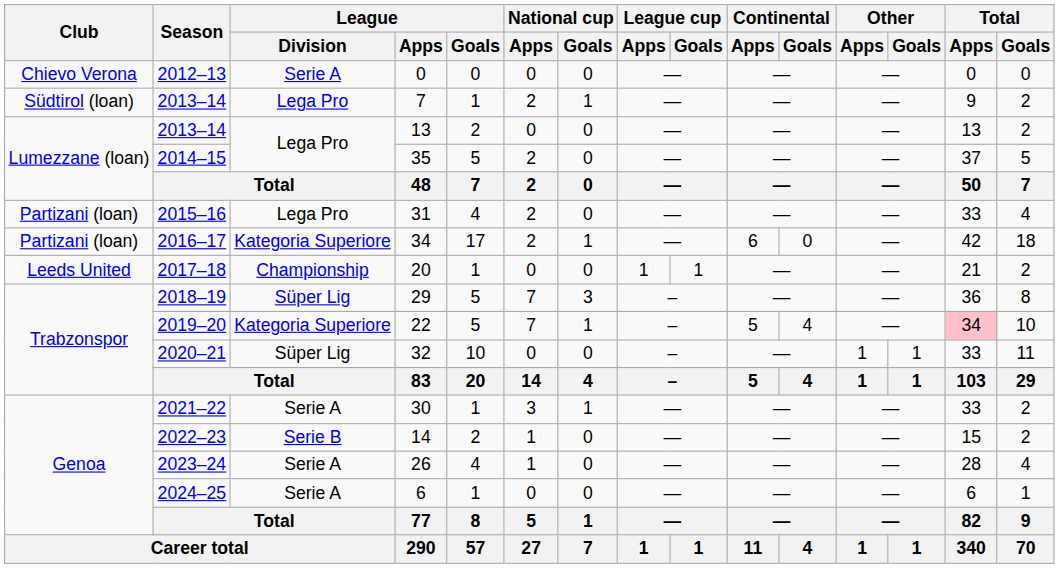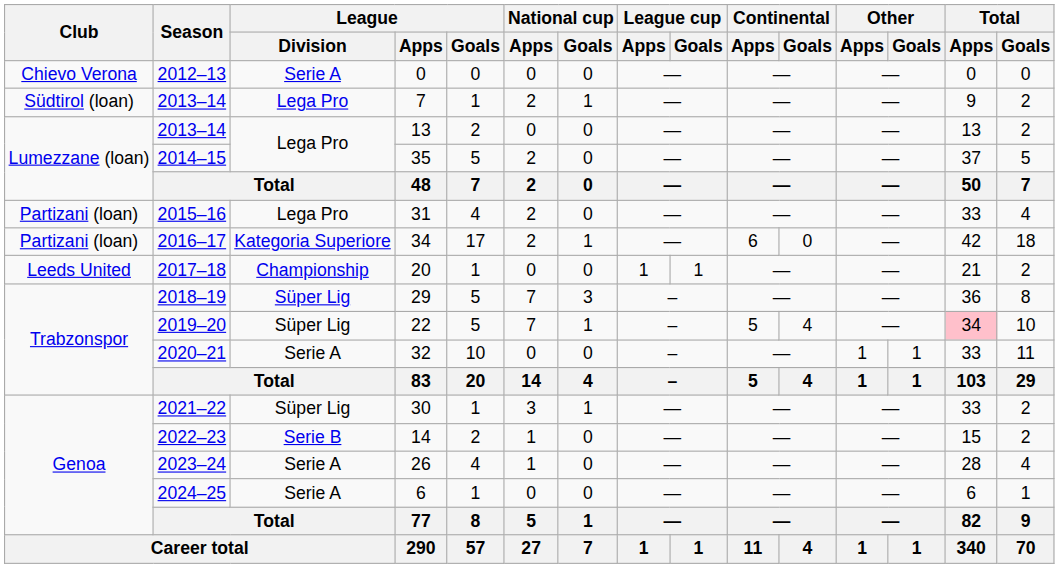22 | League / Division: Kategoria Superiore -> Süper Lig
32 | League / Division: Süper Lig -> Serie A
30 | League / Division: Serie A -> Süper Lig
